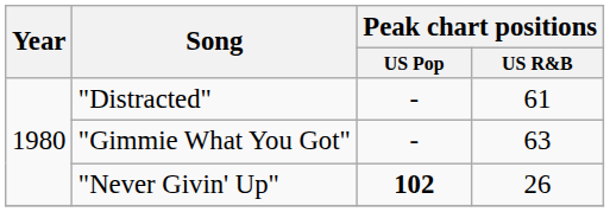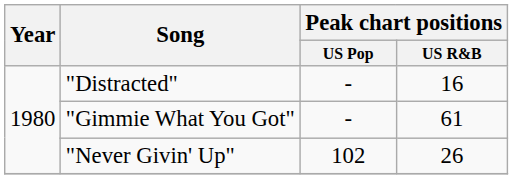"Distracted" | Peak chart positions / US R&B: 61 -> 16
"Gimmie What You Got" | Peak chart positions / US R&B: 63 -> 61
"Never Givin' Up" | Peak chart positions / US Pop: bold -> normal
